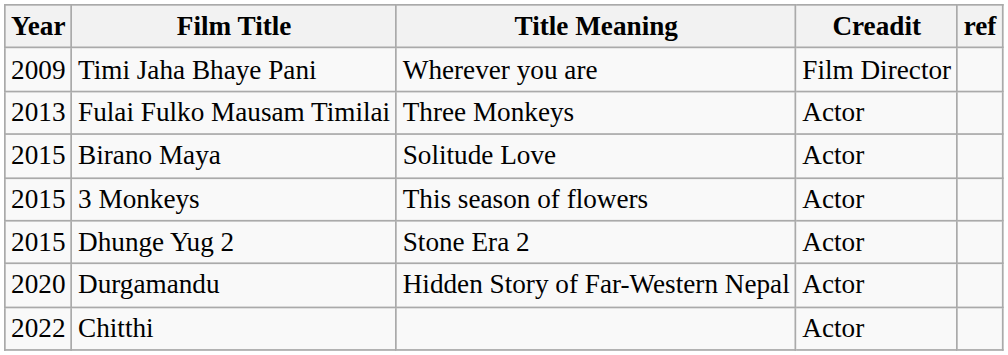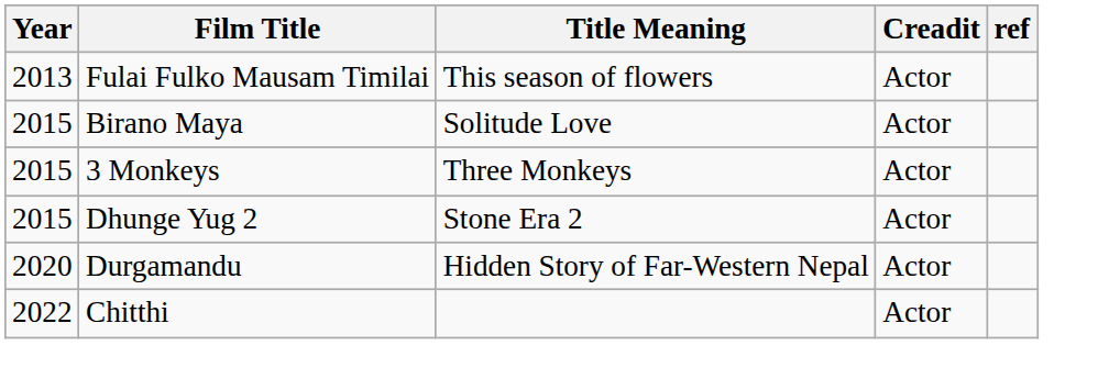- row: 2009 | Timi Jaha Bhaye Pani | Wherever you are | Film Director
Fulai Fulko Mausam Timilai | Title Meaning: Three Monkeys -> This season of flowers
3 Monkeys | Title Meaning: This season of flowers -> Three Monkeys
